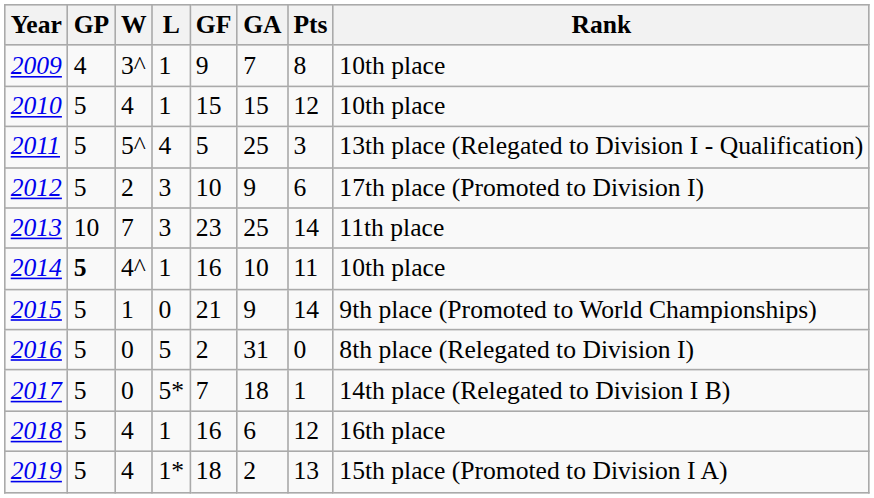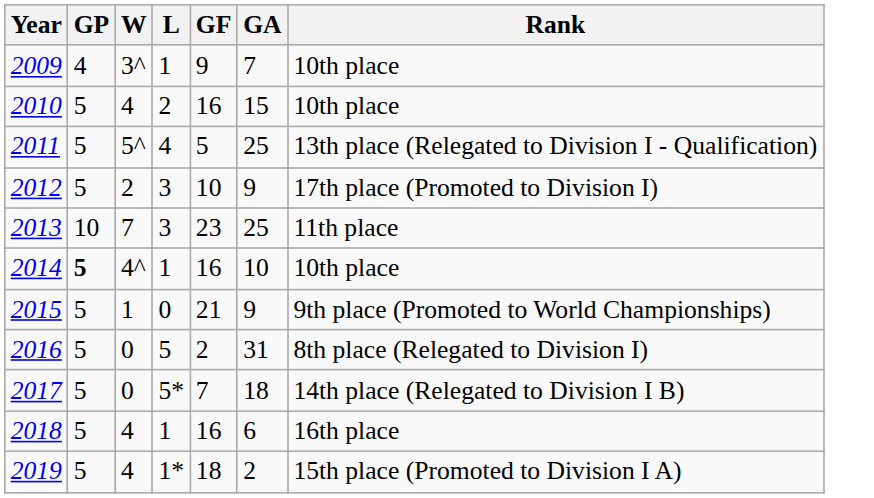- column: Pts | 8 | 12 | 3 | 6 | 14 | 11 | 14 | 0 | 1 | 12 | 13
2010 | L: 1 -> 2
2010 | GF: 15 -> 16
